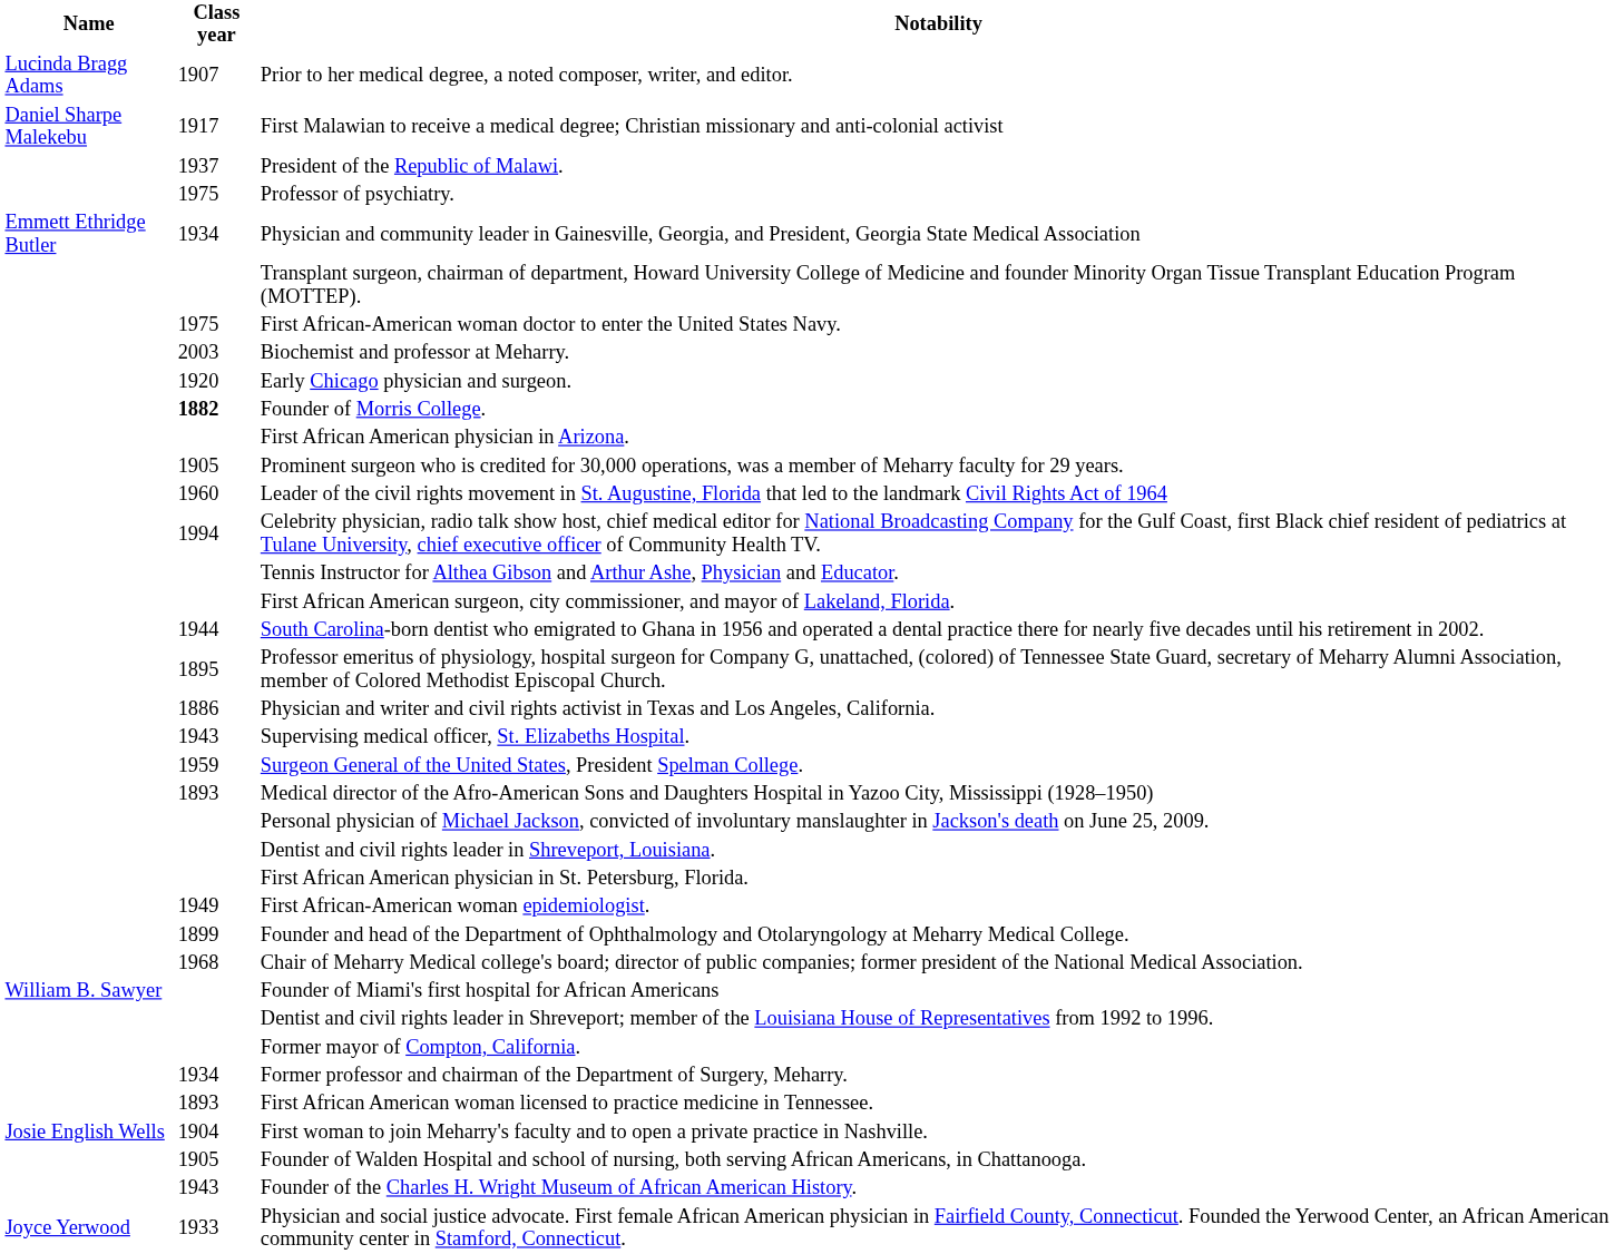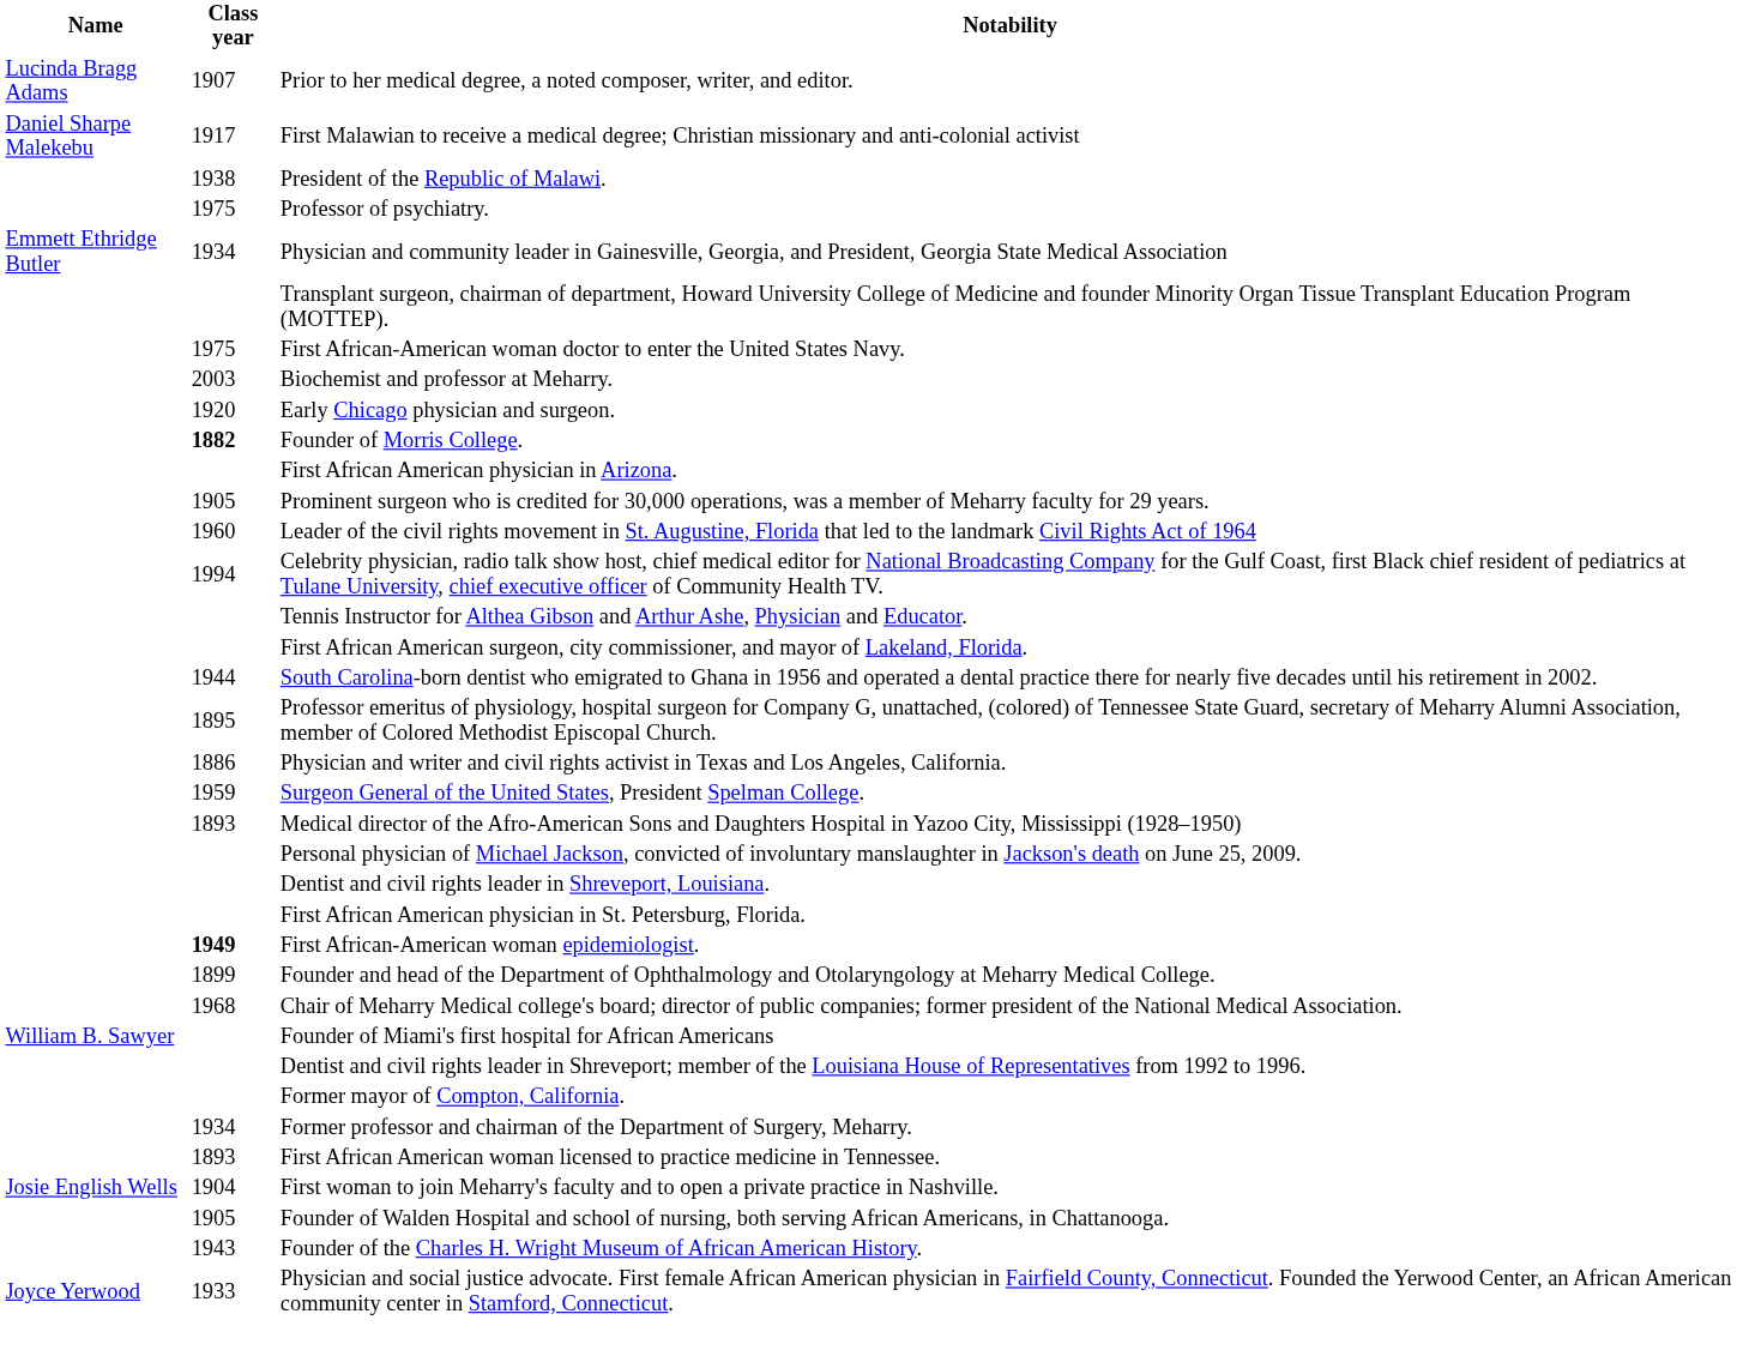President of the Republic of Malawi. | Class year: 1937 -> 1938
- row: 1943 | Supervising medical officer, St. Elizabeths Hospital.
First African-American woman epidemiologist. | Class year: normal -> bold
